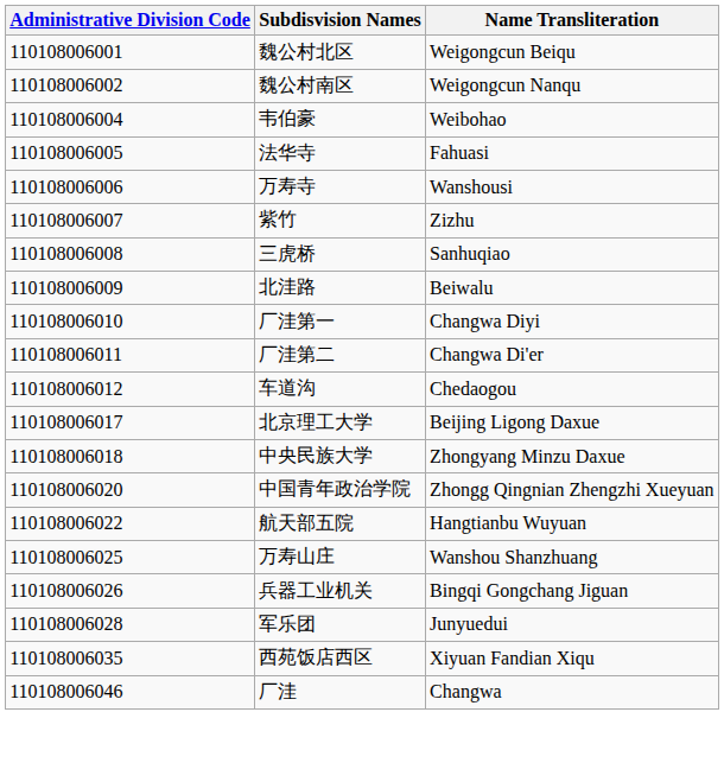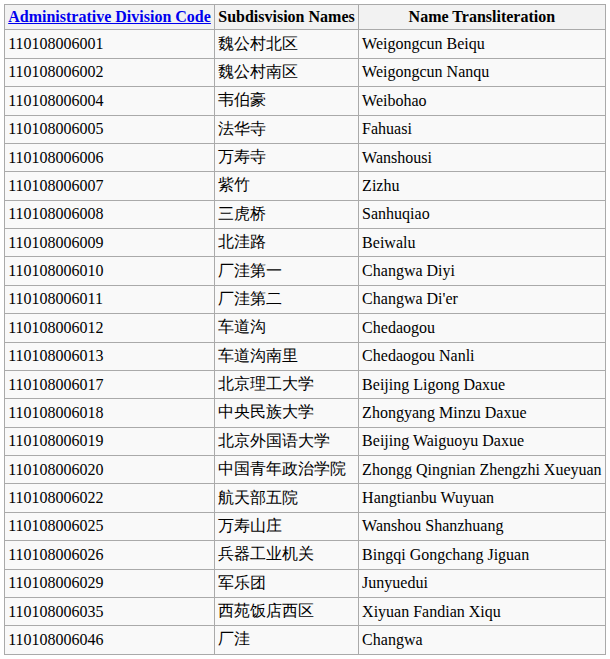+ row: 110108006013 | 车道沟南里 | Chedaogou Nanli
+ row: 110108006019 | 北京外国语大学 | Beijing Waiguoyu Daxue
军乐团 | Administrative Division Code: 110108006028 -> 110108006029
